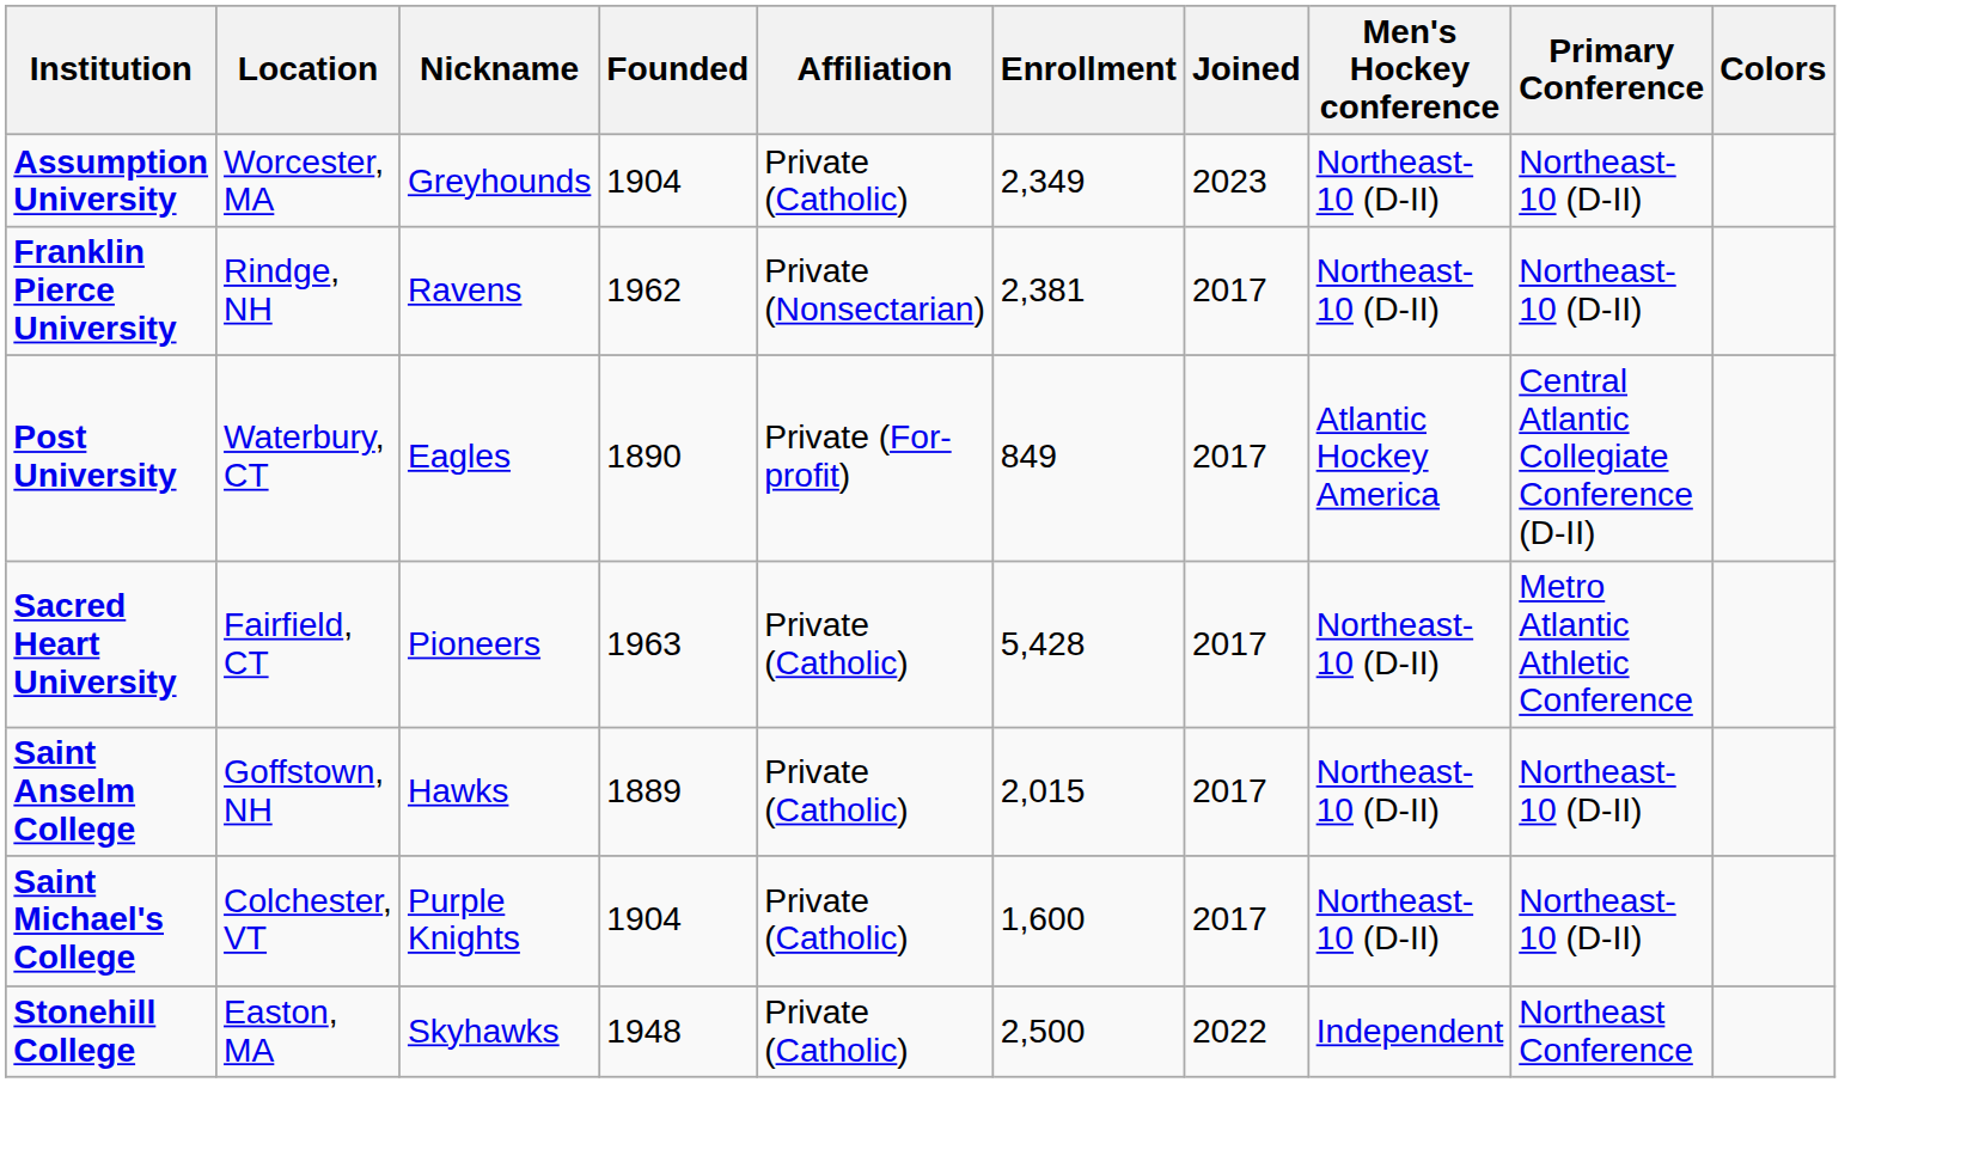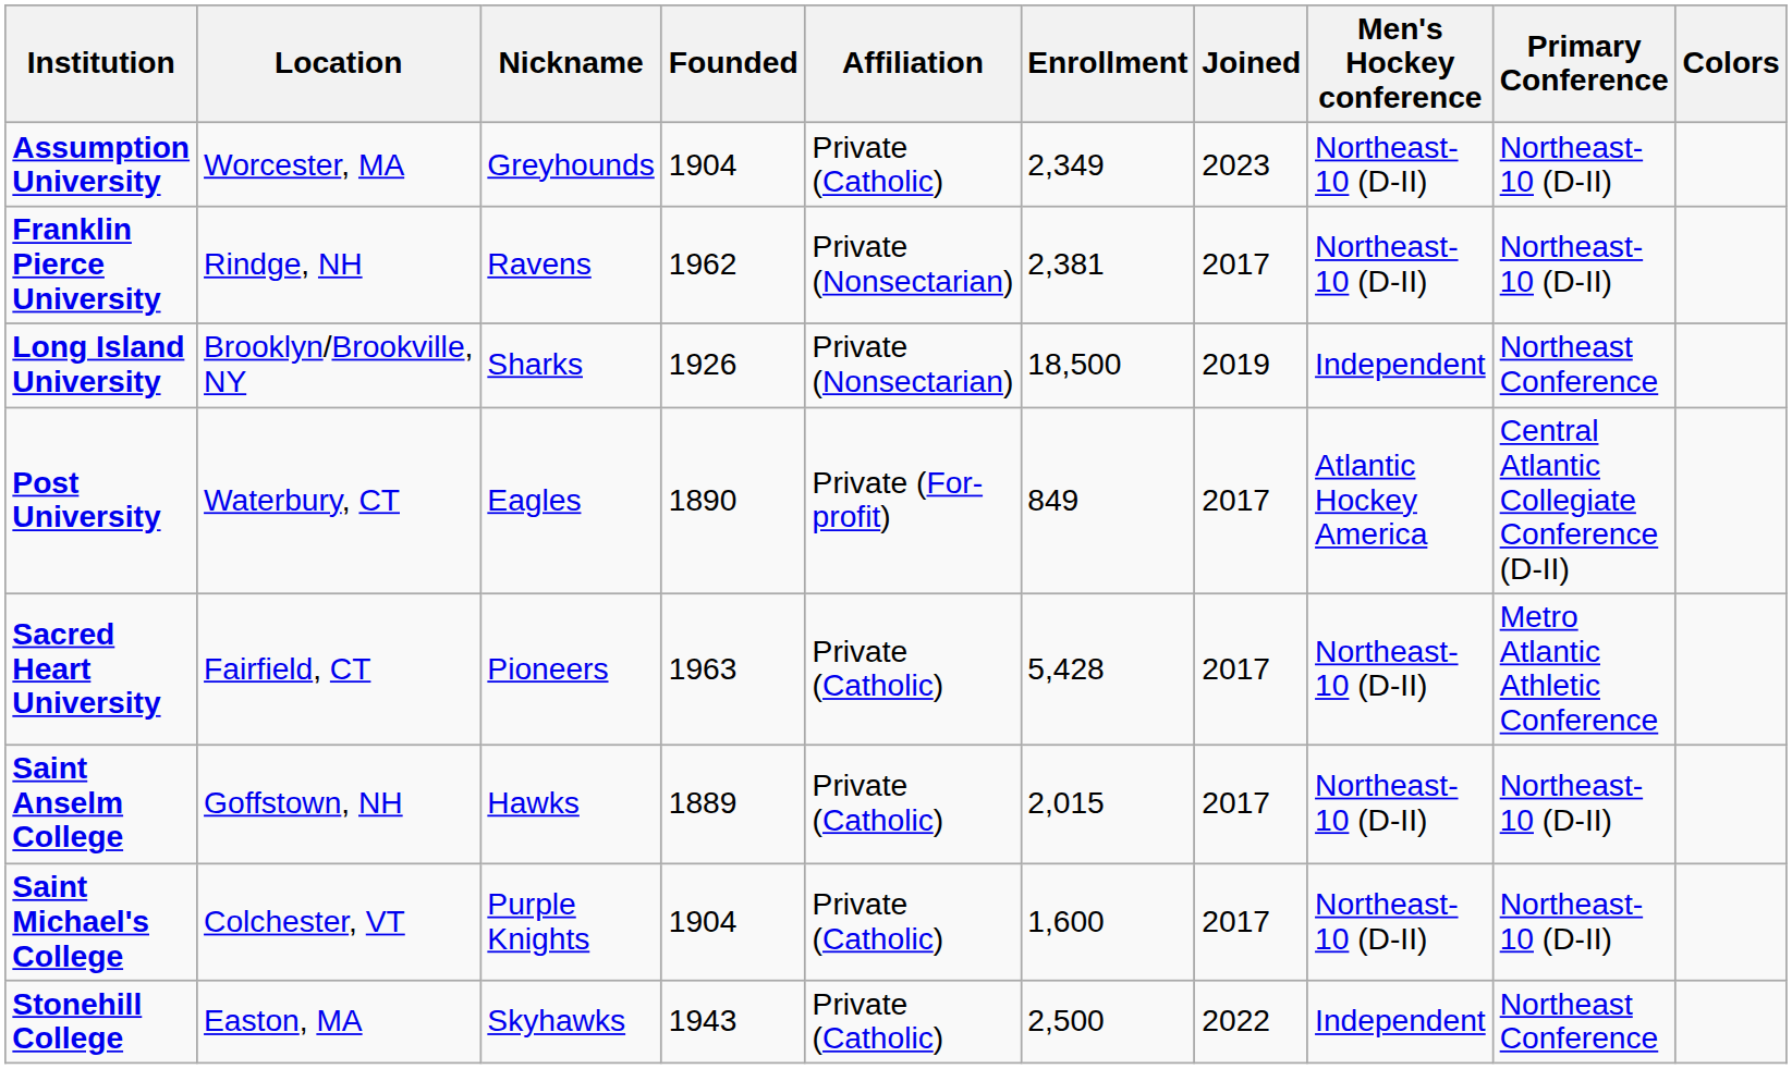+ row: Long Island University | Brooklyn/Brookville, NY | Sharks | 1926 | Private (Nonsectarian) | 18,500 | 2019 | Independent | Northeast Conference
Stonehill College | Founded: 1948 -> 1943
